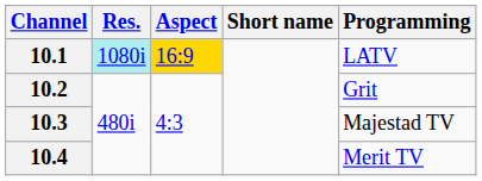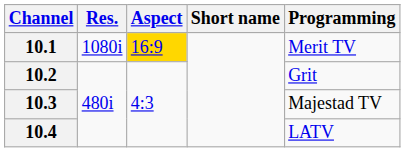10.1 | Res.: paleturquoise background -> no background
10.1 | Programming: LATV -> Merit TV
10.4 | Programming: Merit TV -> LATV
